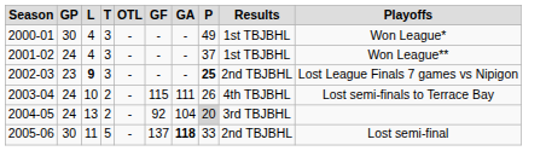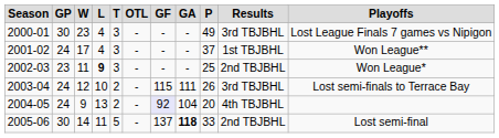+ column: W | 23 | 17 | 11 | 12 | 9 | 14
2000-01 | Results: 1st TBJBHL -> 3rd TBJBHL
2000-01 | Playoffs: Won League* -> Lost League Finals 7 games vs Nipigon
2002-03 | P: bold -> normal
2002-03 | Playoffs: Lost League Finals 7 games vs Nipigon -> Won League*
2003-04 | Results: 4th TBJBHL -> 3rd TBJBHL
2004-05 | GF: no background -> lavender background
2004-05 | P: lightgrey background -> no background
2004-05 | Results: 3rd TBJBHL -> 4th TBJBHL
